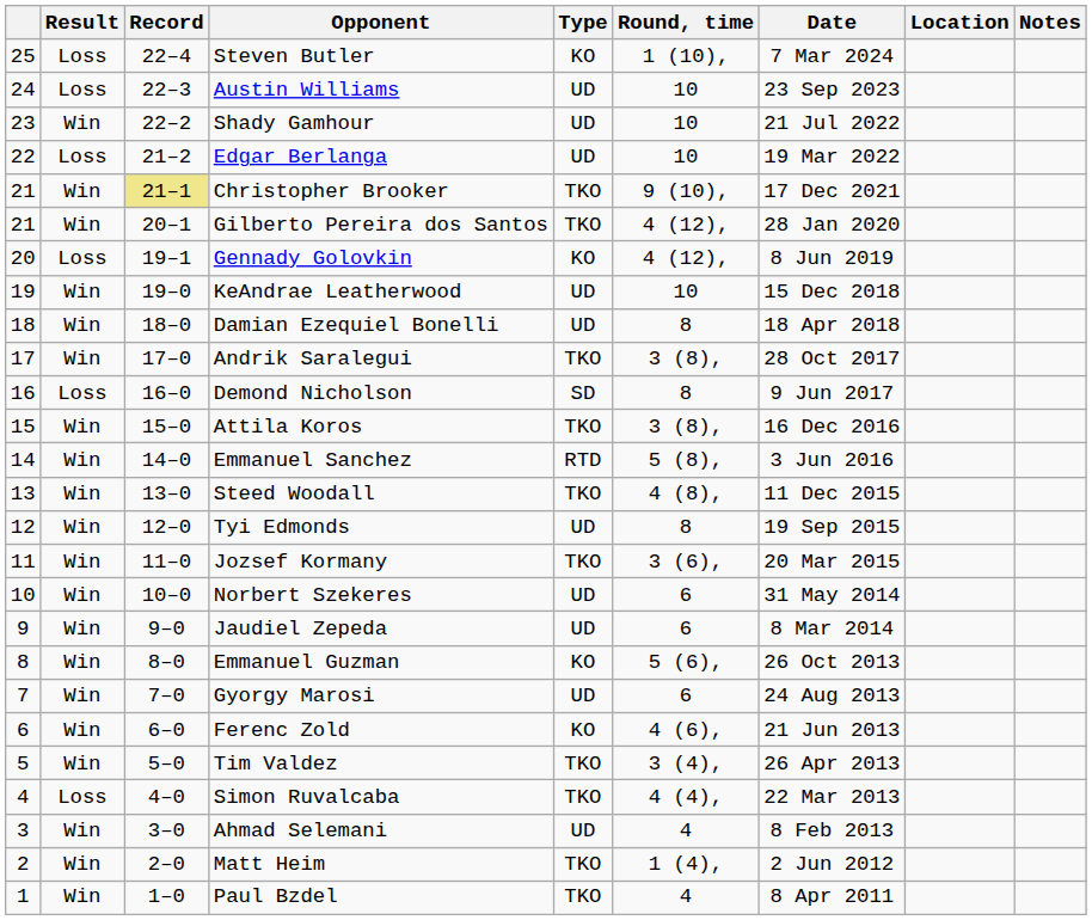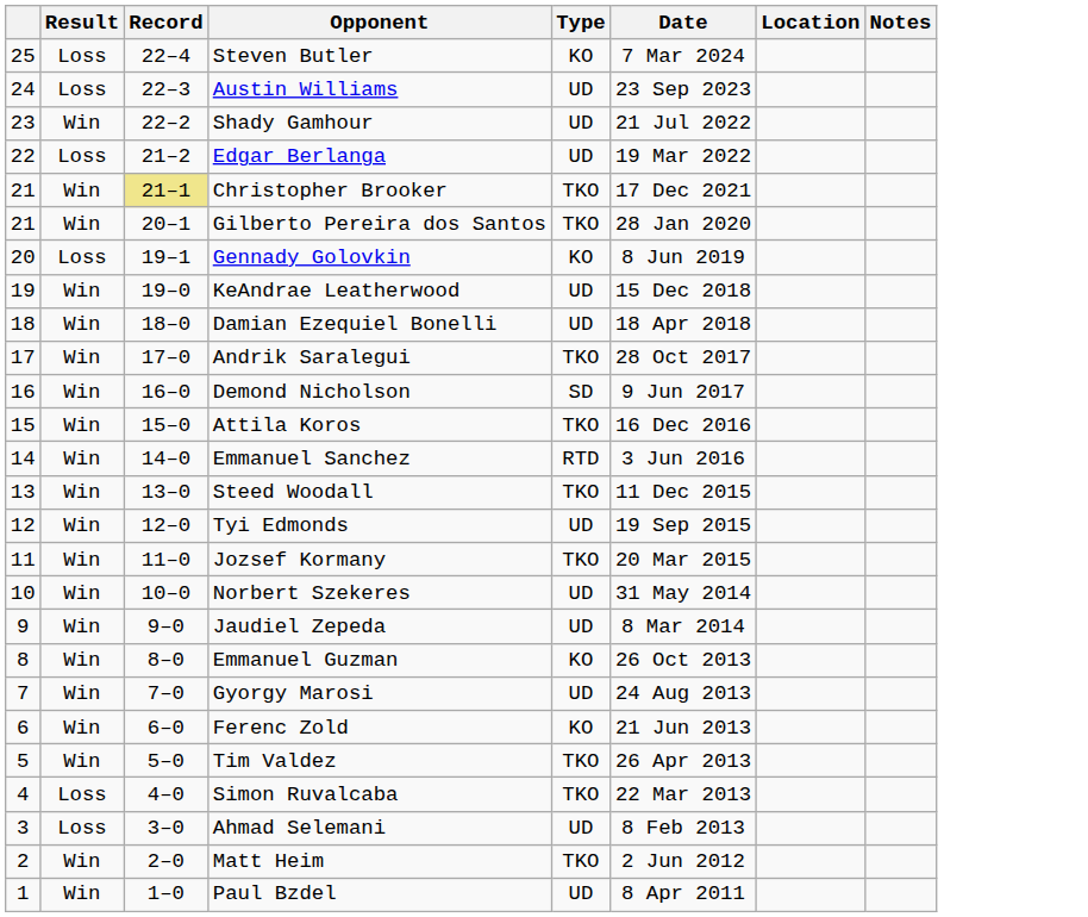- column: Round, time | 1 (10), | 10 | 10 | 10 | 9 (10), | 4 (12), | 4 (12), | 10 | 8 | 3 (8), | 8 | 3 (8), | 5 (8), | 4 (8), | 8 | 3 (6), | 6 | 6 | 5 (6), | 6 | 4 (6), | 3 (4), | 4 (4), | 4 | 1 (4), | 4
Demond Nicholson | Result: Loss -> Win
Ahmad Selemani | Result: Win -> Loss
Paul Bzdel | Type: TKO -> UD
